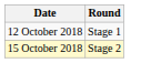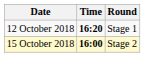+ column: Time | 16:20 | 16:00
